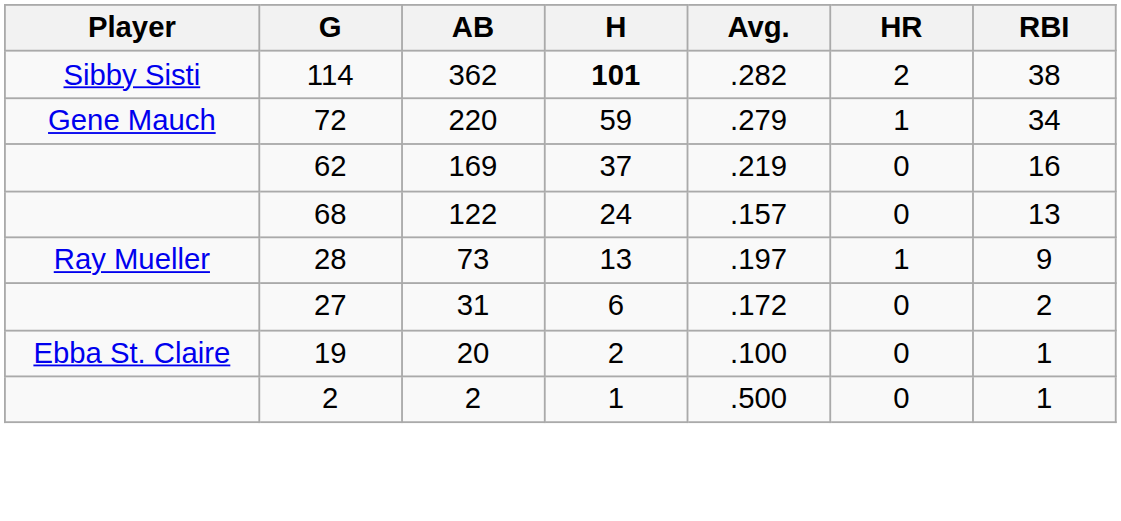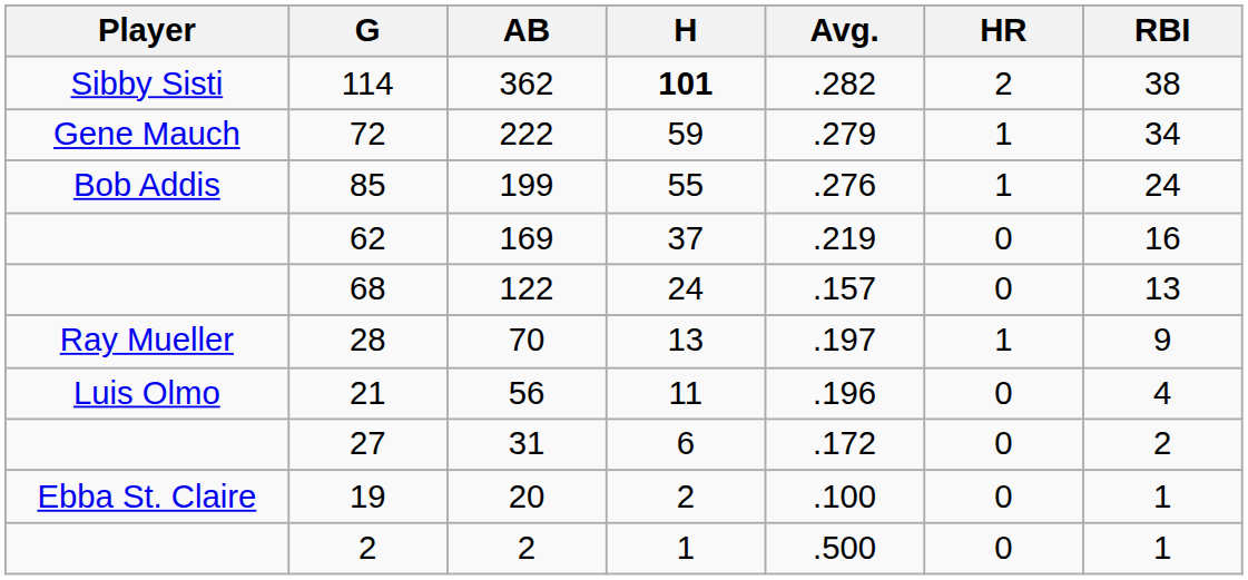72 | AB: 220 -> 222
+ row: Bob Addis | 85 | 199 | 55 | .276 | 1 | 24
28 | AB: 73 -> 70
+ row: Luis Olmo | 21 | 56 | 11 | .196 | 0 | 4
